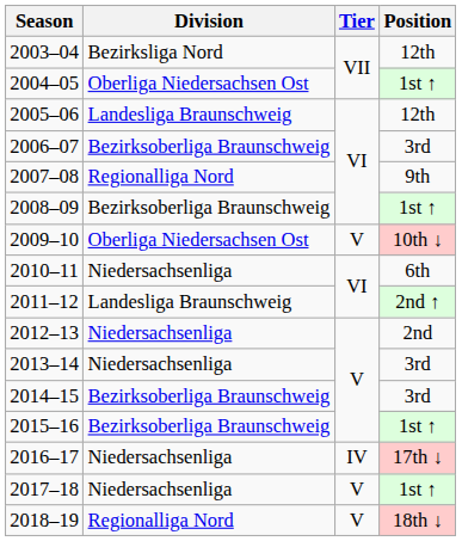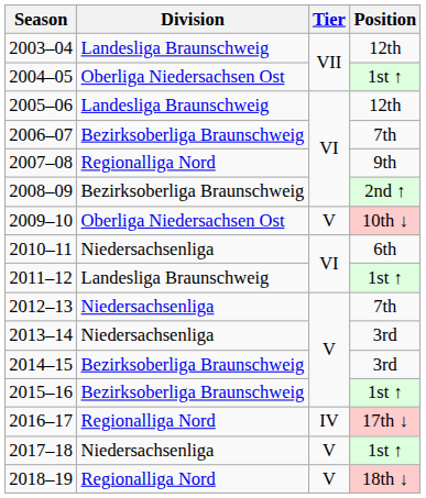2003–04 | Division: Bezirksliga Nord -> Landesliga Braunschweig
2006–07 | Position: 3rd -> 7th
2008–09 | Position: 1st ↑ -> 2nd ↑
2011–12 | Position: 2nd ↑ -> 1st ↑
2012–13 | Position: 2nd -> 7th
2016–17 | Division: Niedersachsenliga -> Regionalliga Nord
